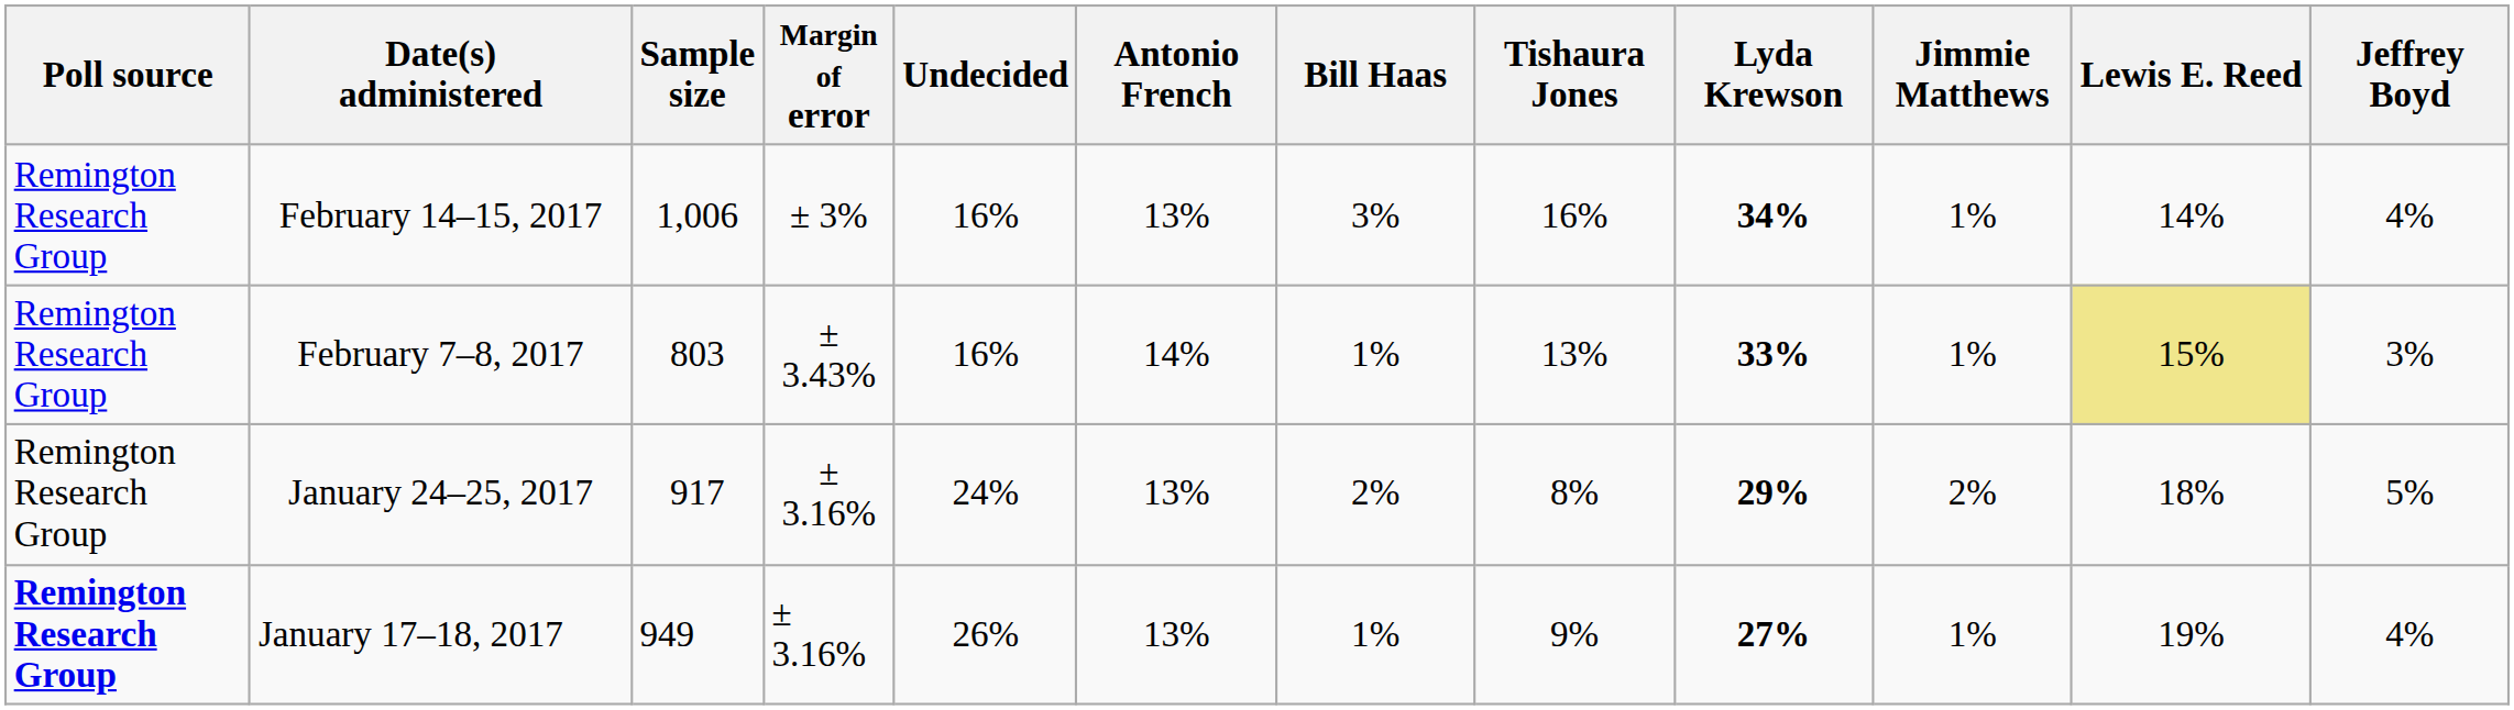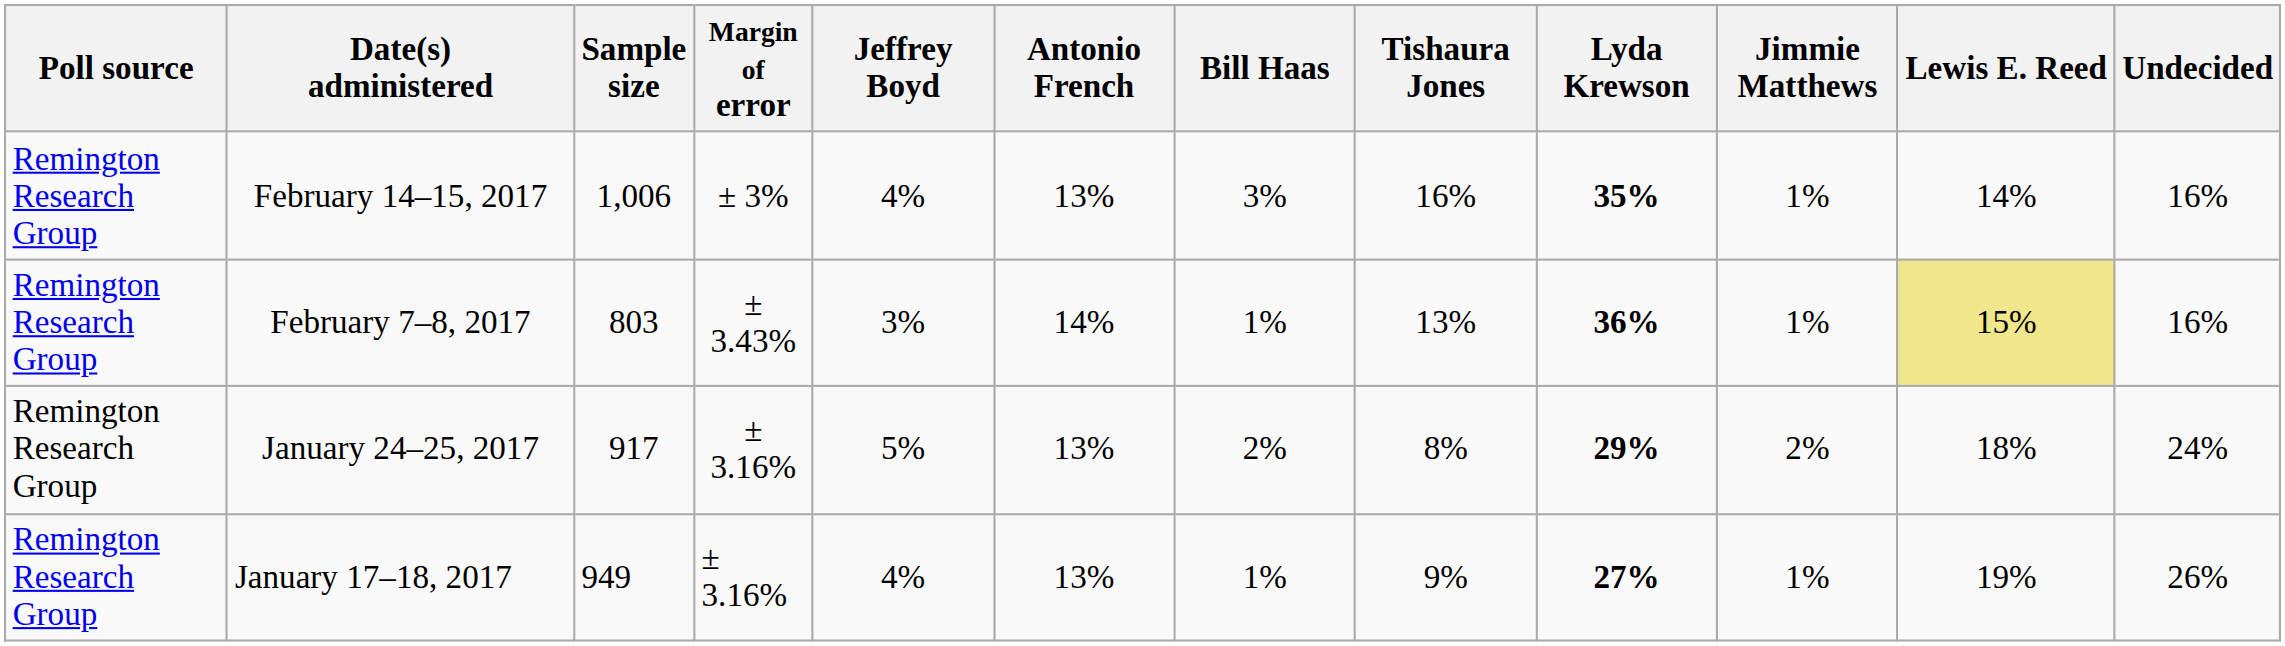columns swapped: Jeffrey Boyd <-> Undecided
February 14–15, 2017 | Lyda Krewson: 34% -> 35%
February 7–8, 2017 | Lyda Krewson: 33% -> 36%
January 17–18, 2017 | Poll source: bold -> normal
